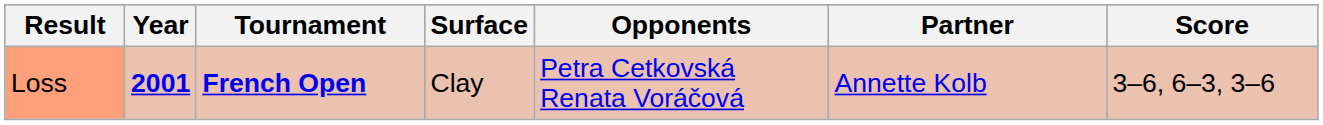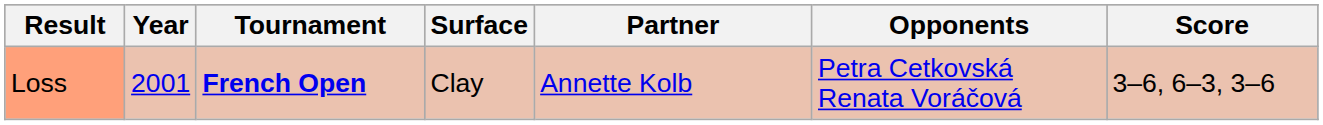columns swapped: Partner <-> Opponents
Loss | Year: bold -> normal
